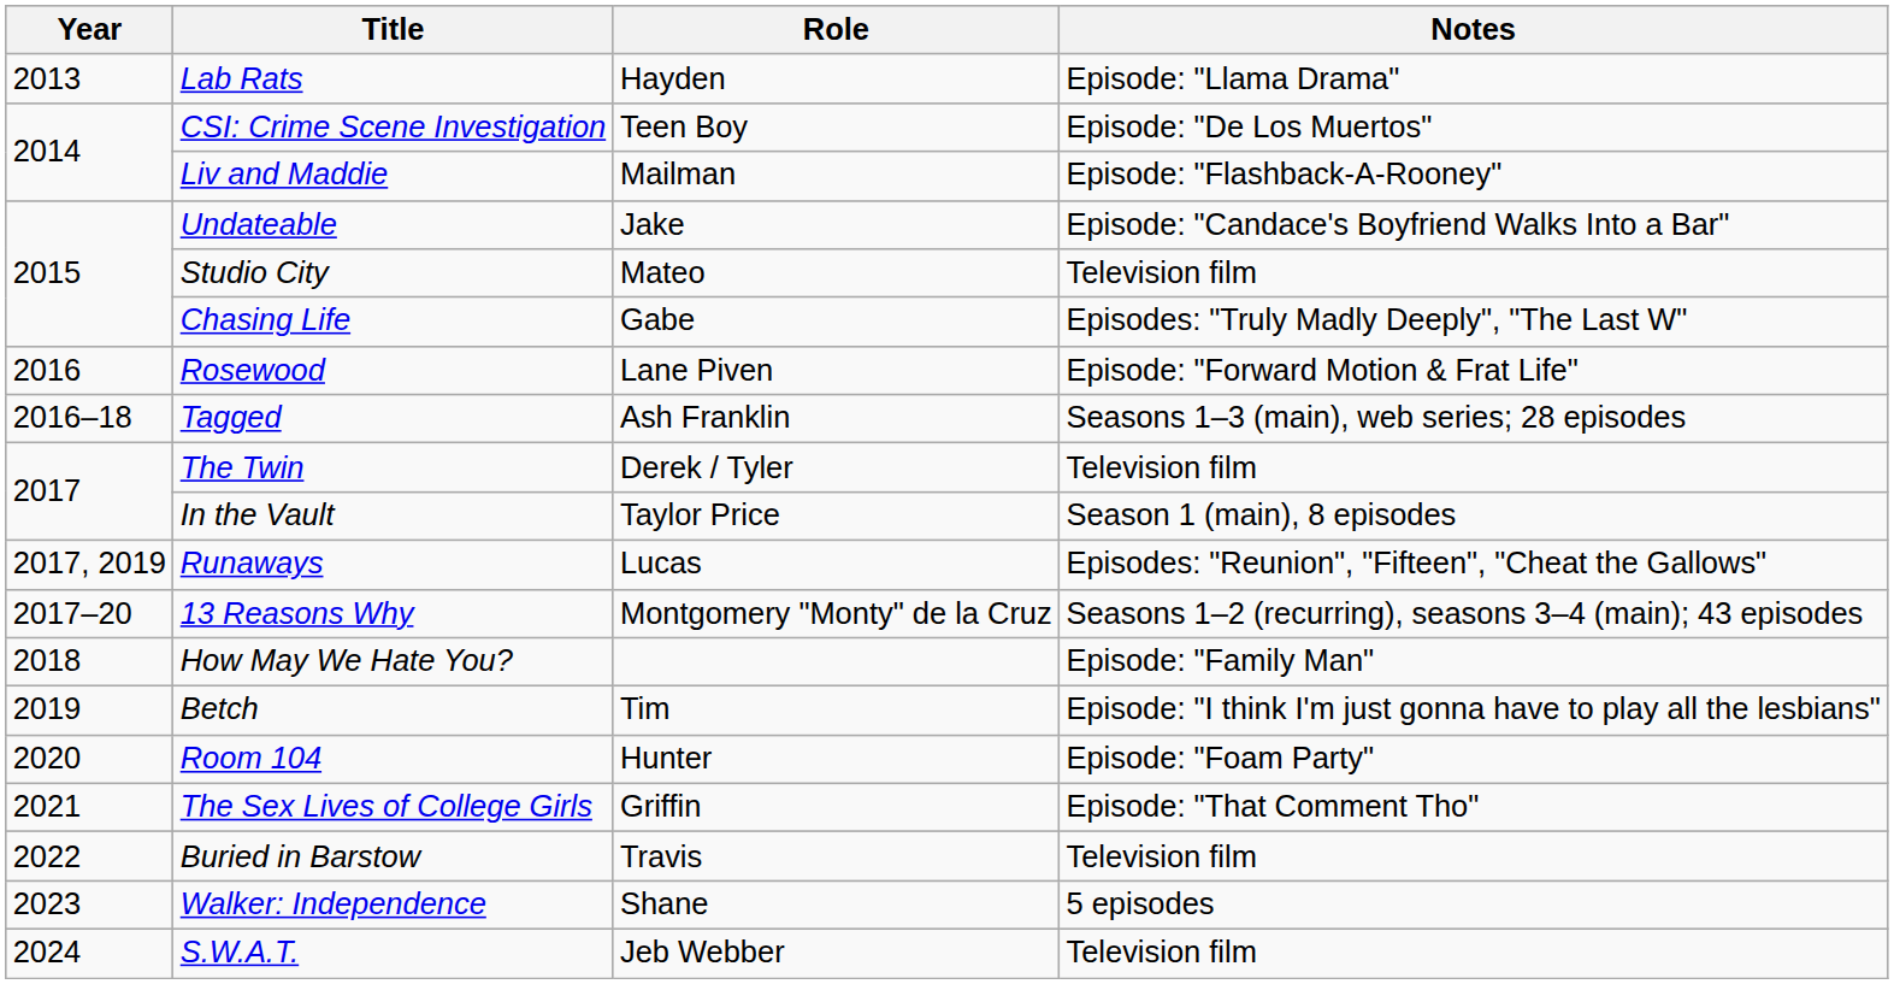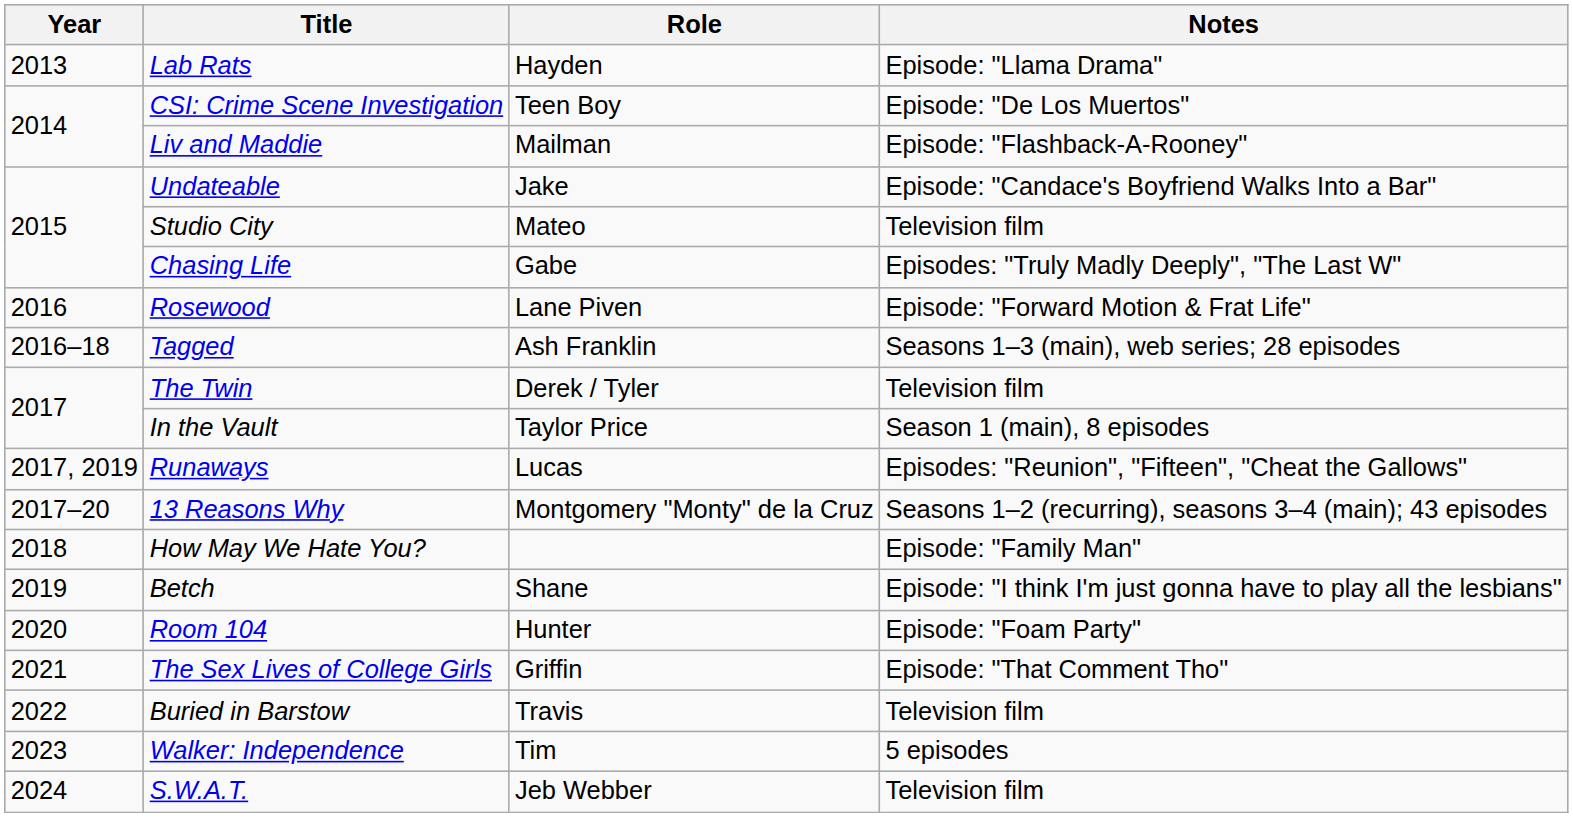Betch | Role: Tim -> Shane
Walker: Independence | Role: Shane -> Tim
